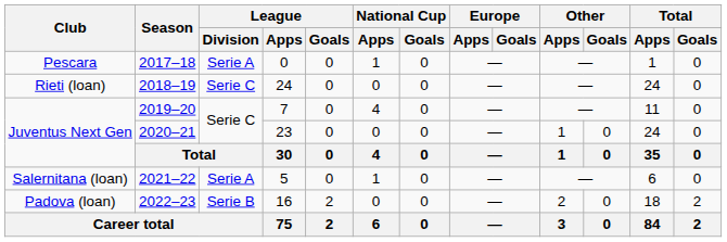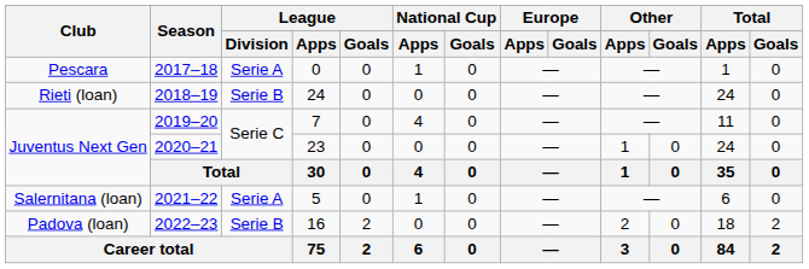2018–19 | League / Division: Serie C -> Serie B
